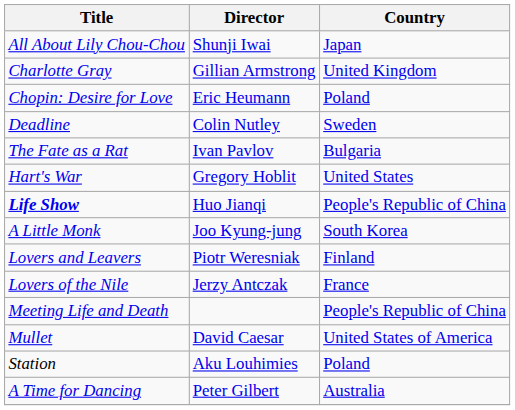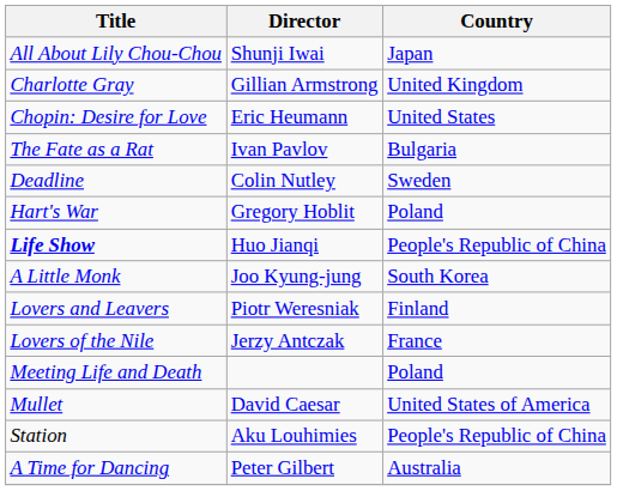Chopin: Desire for Love | Country: Poland -> United States
rows swapped: Deadline <-> The Fate as a Rat
Hart's War | Country: United States -> Poland
Meeting Life and Death | Country: People's Republic of China -> Poland
Station | Country: Poland -> People's Republic of China
